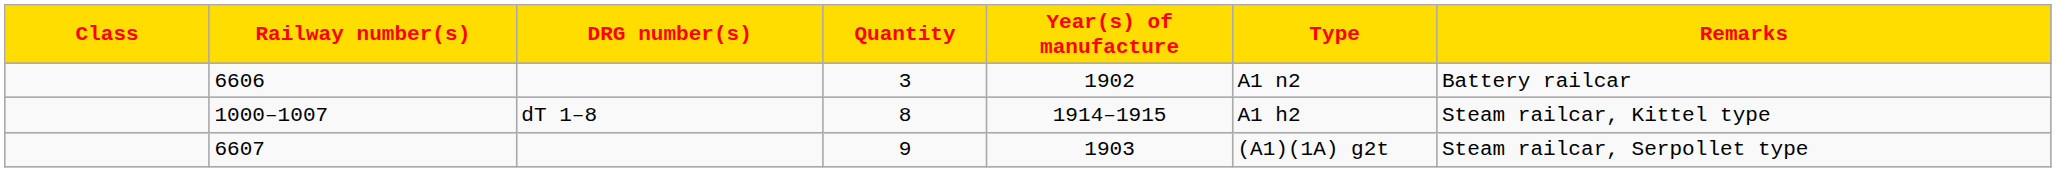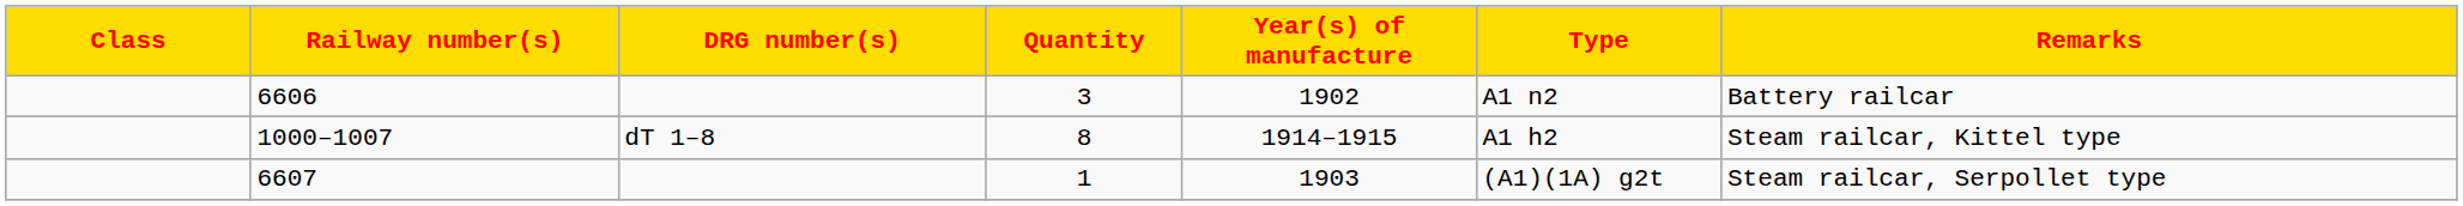6607 | Quantity: 9 -> 1
